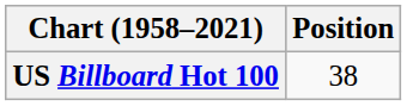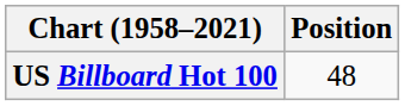US Billboard Hot 100 | Position: 38 -> 48
